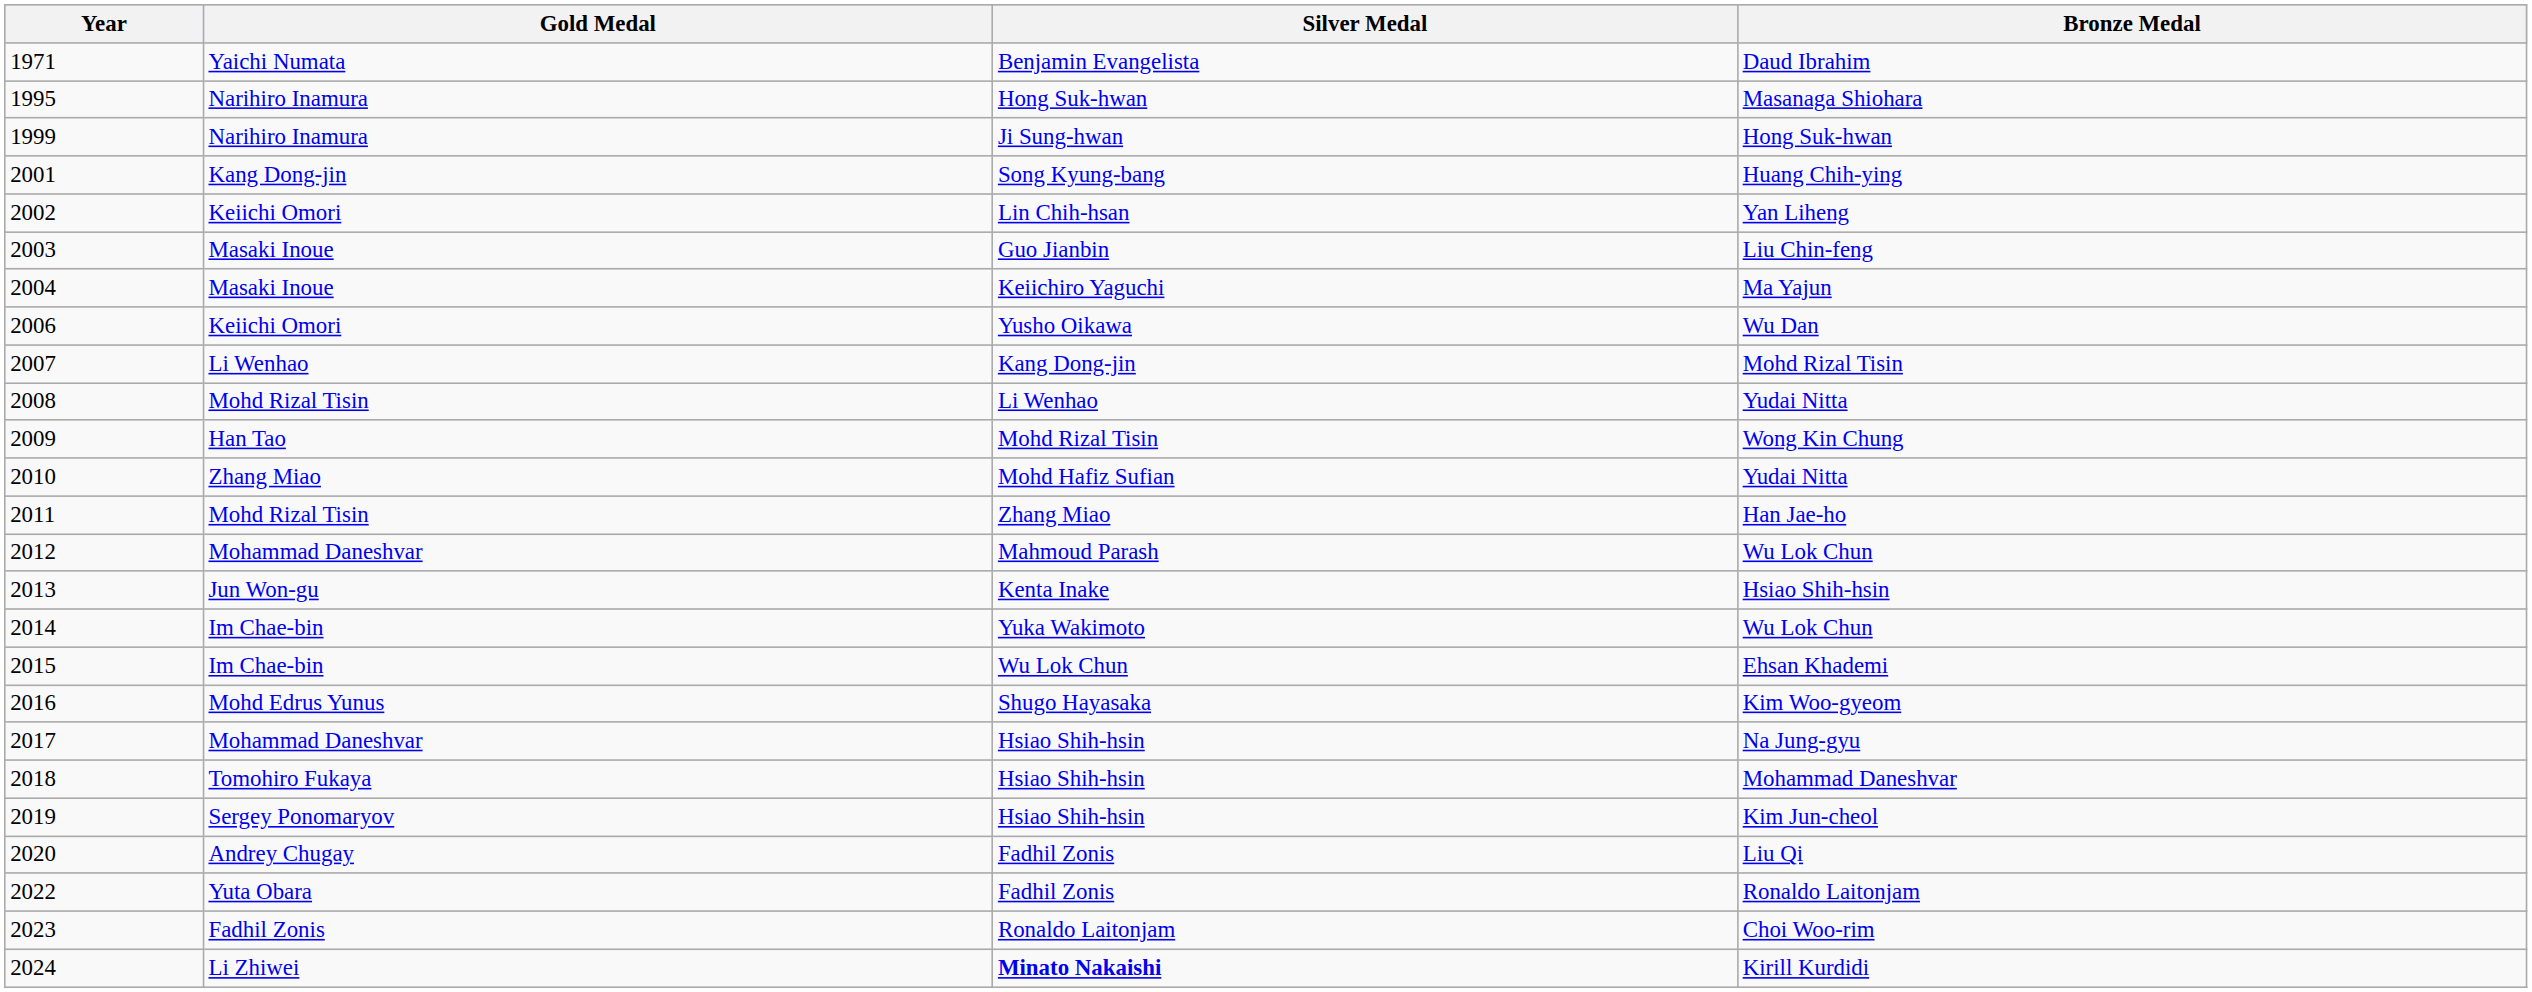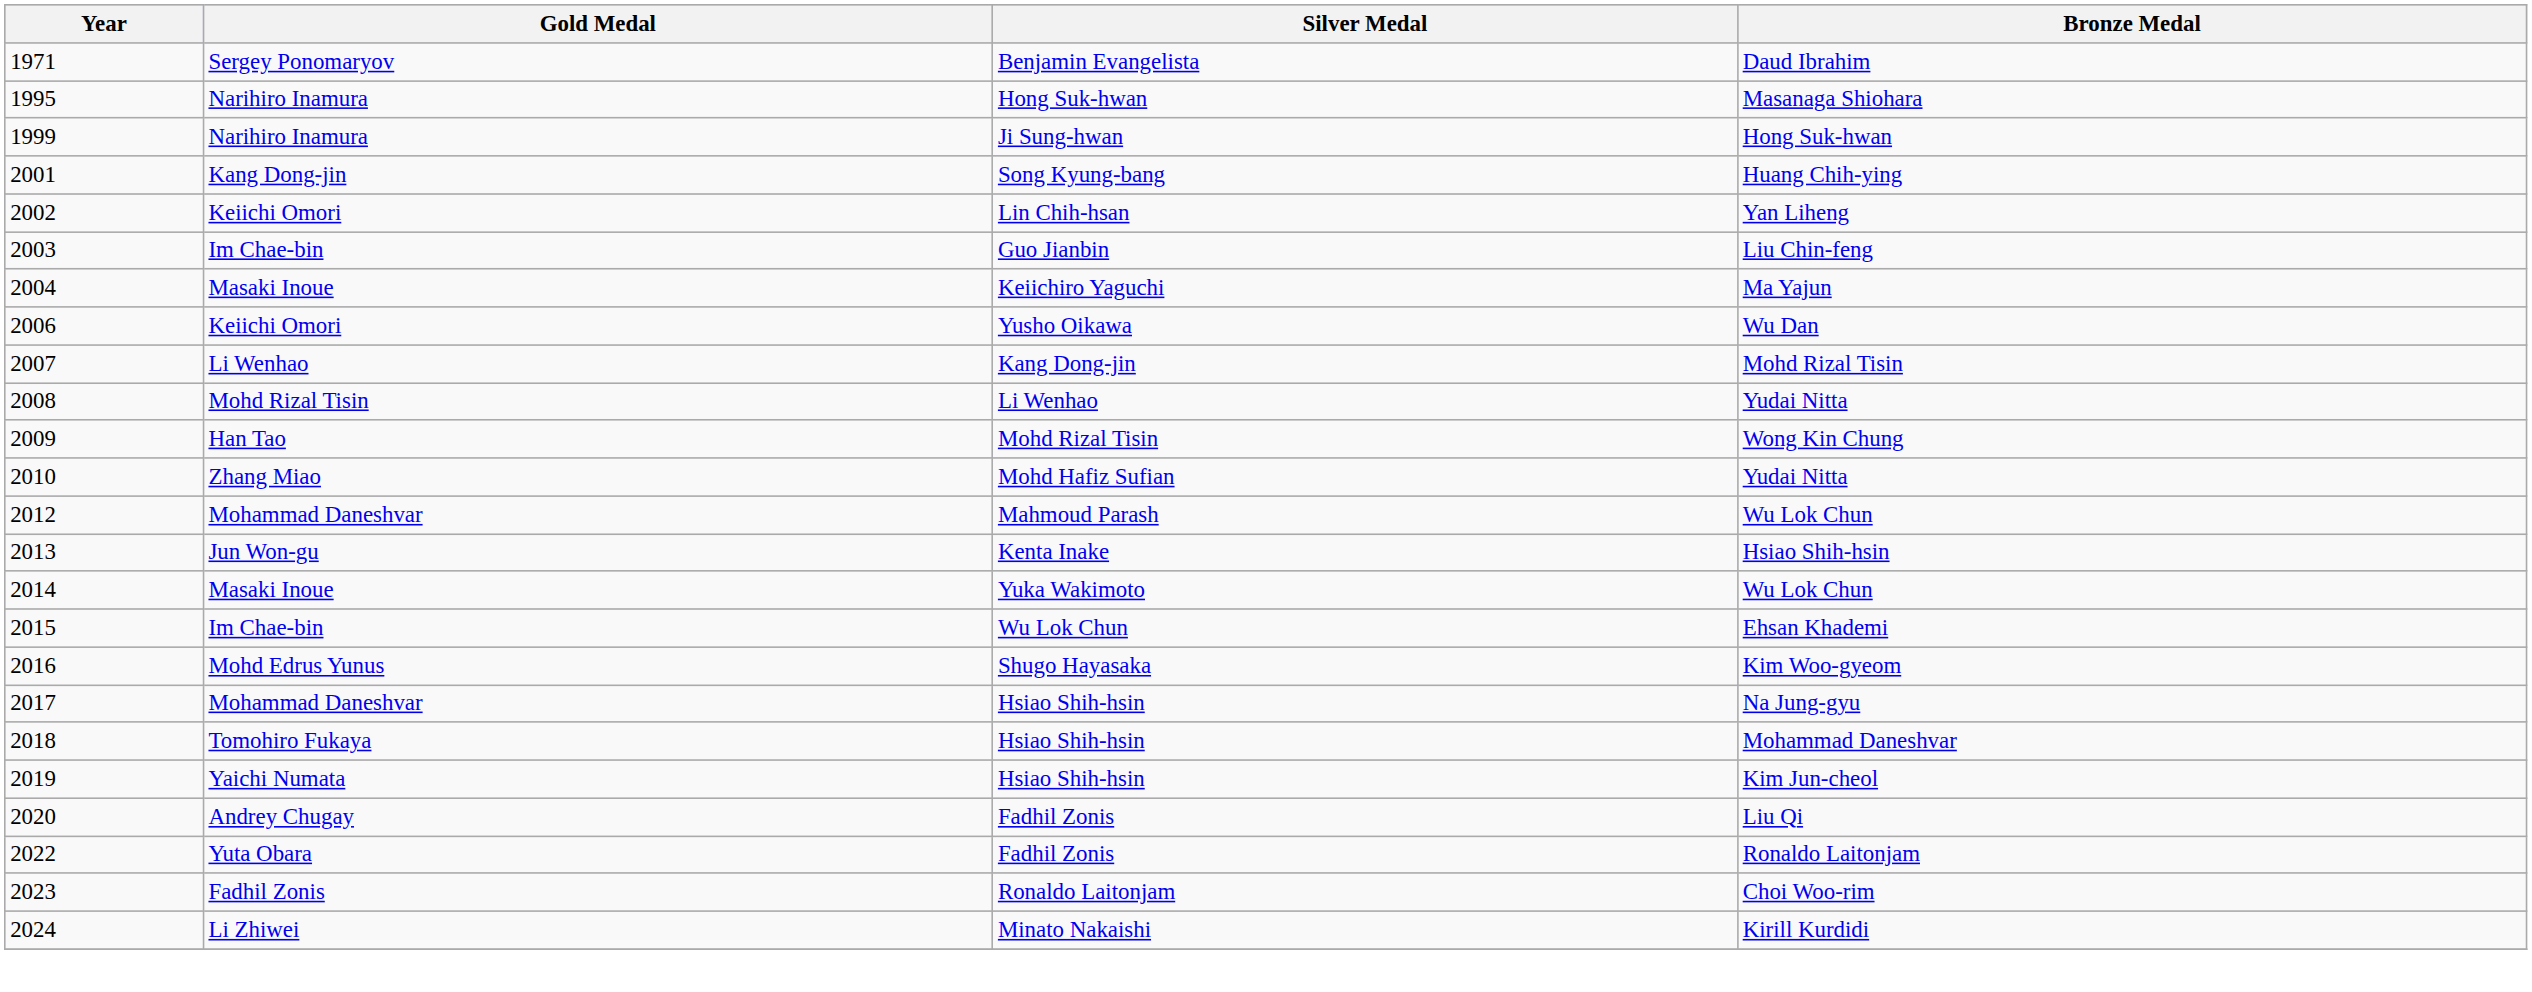Daud Ibrahim | Gold Medal: Yaichi Numata -> Sergey Ponomaryov
Liu Chin-feng | Gold Medal: Masaki Inoue -> Im Chae-bin
- row: 2011 | Mohd Rizal Tisin | Zhang Miao | Han Jae-ho
2014 / Wu Lok Chun | Gold Medal: Im Chae-bin -> Masaki Inoue
Kim Jun-cheol | Gold Medal: Sergey Ponomaryov -> Yaichi Numata
Kirill Kurdidi | Silver Medal: bold -> normal
